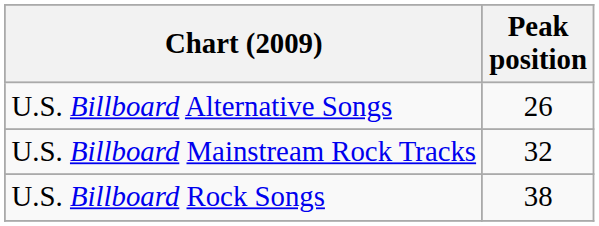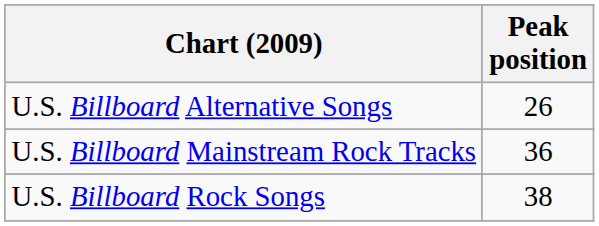U.S. Billboard Mainstream Rock Tracks | Peak position: 32 -> 36
